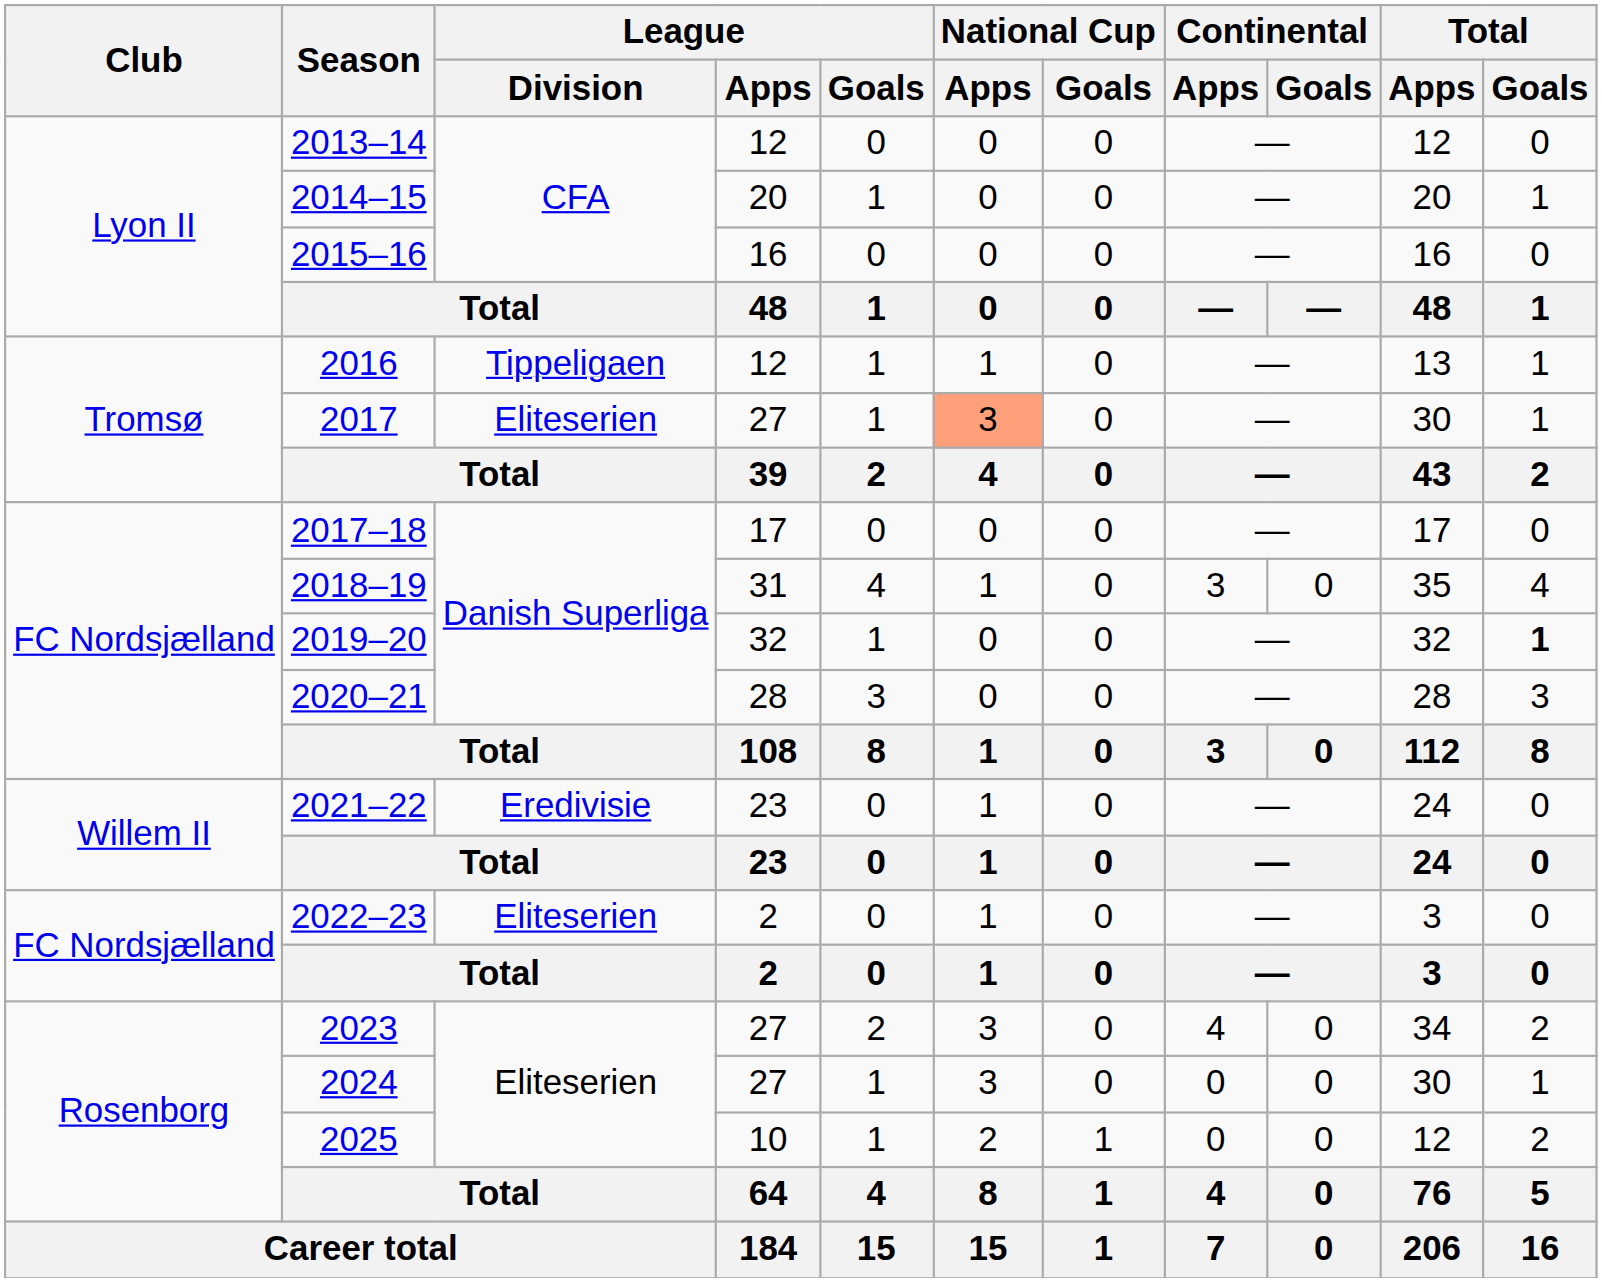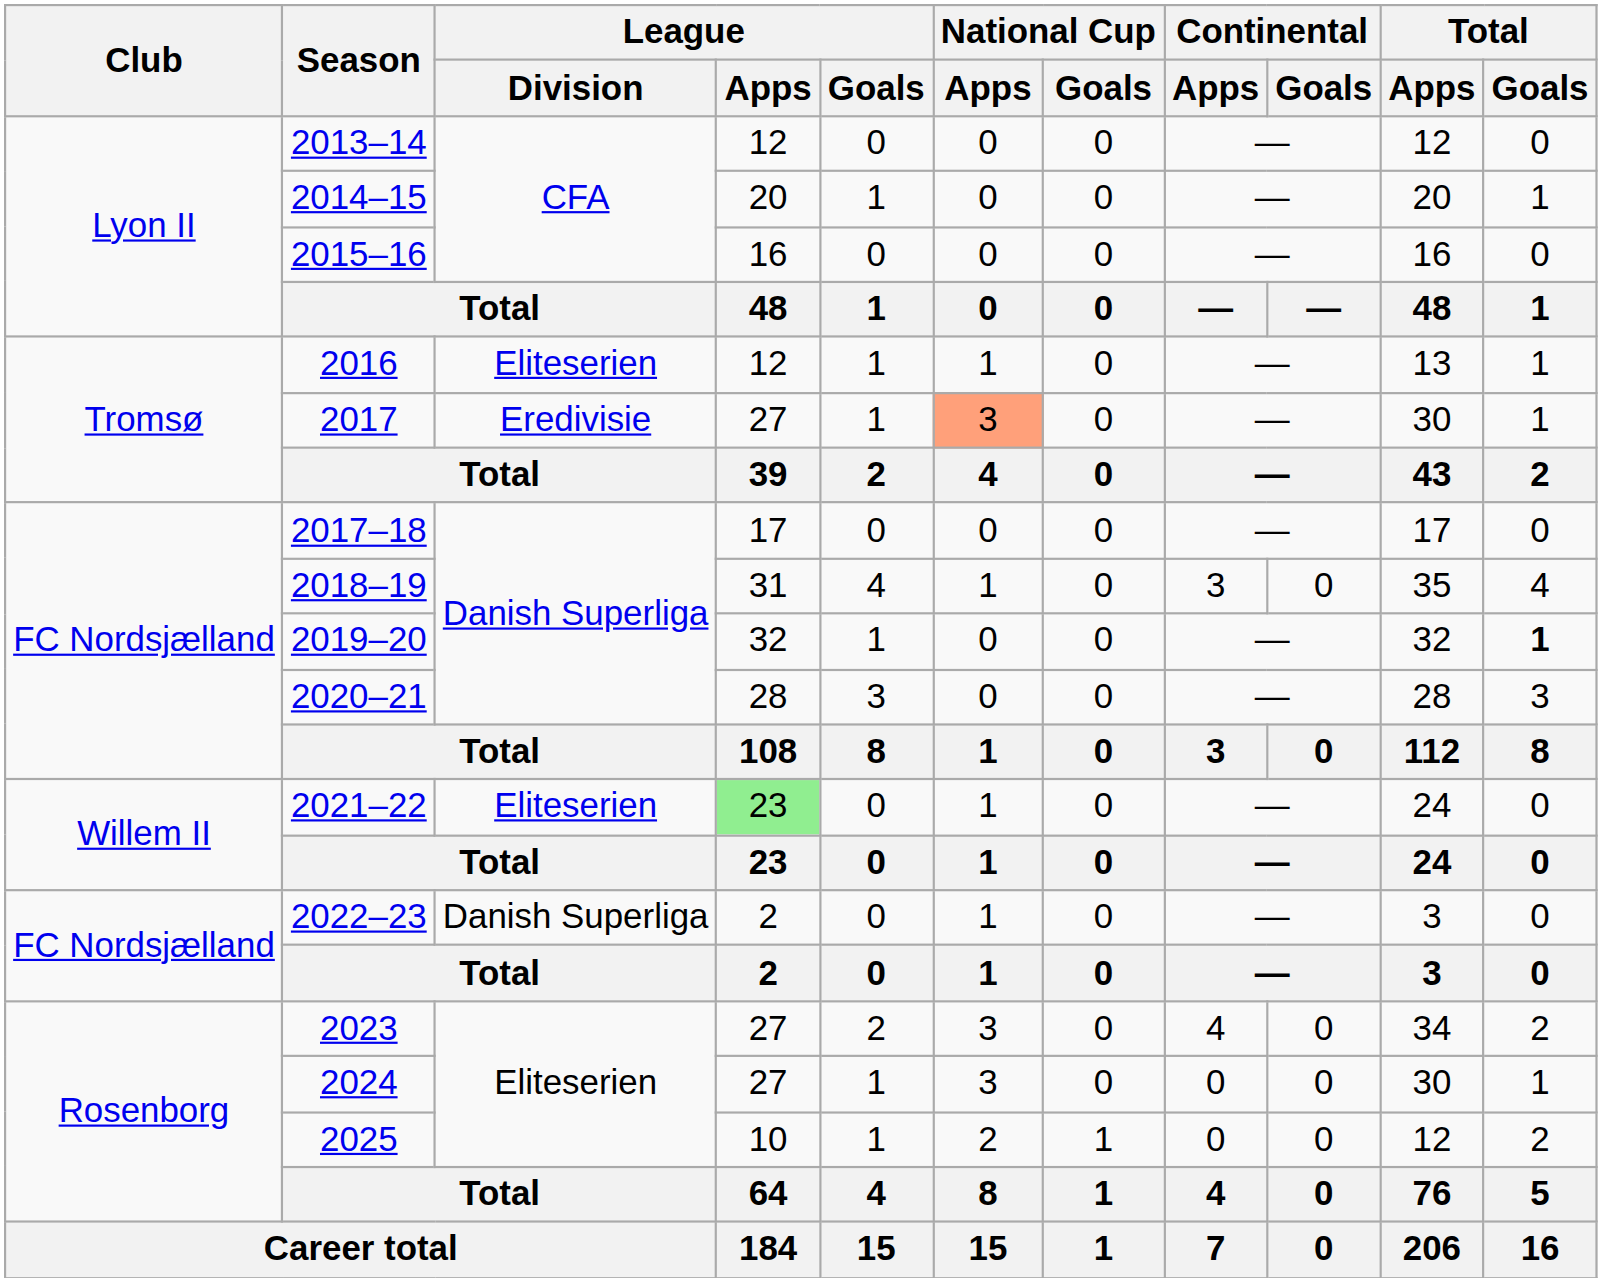2016 | League / Division: Tippeligaen -> Eliteserien
2017 | League / Division: Eliteserien -> Eredivisie
2021–22 | League / Division: Eredivisie -> Eliteserien
2021–22 | League / Apps: no background -> lightgreen background
2022–23 | League / Division: Eliteserien -> Danish Superliga
